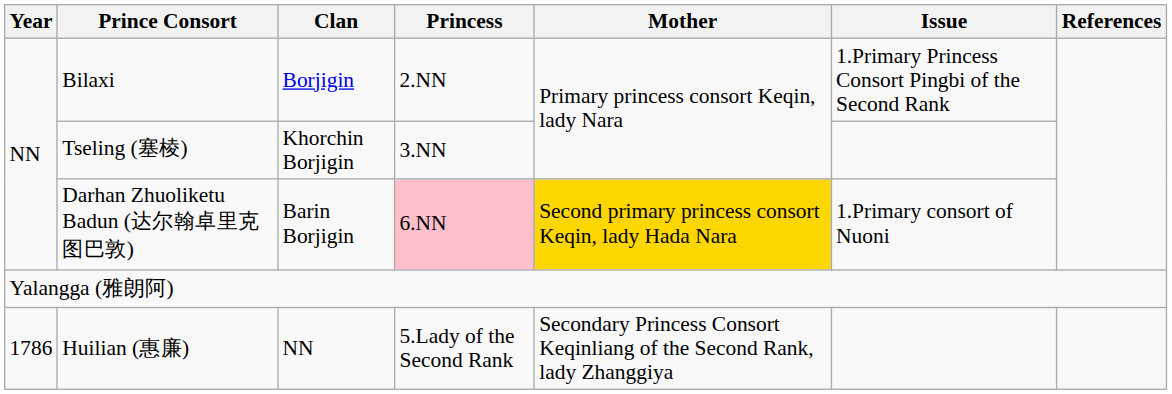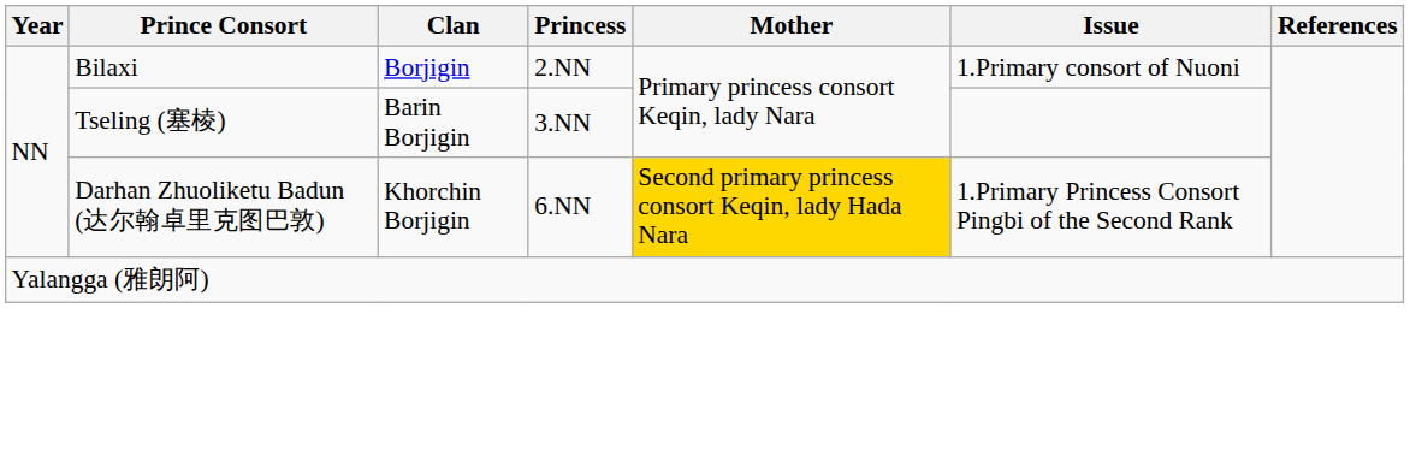Bilaxi | Issue: 1.Primary Princess Consort Pingbi of the Second Rank -> 1.Primary consort of Nuoni
Tseling (塞棱) | Clan: Khorchin Borjigin -> Barin Borjigin
Darhan Zhuoliketu Badun (达尔翰卓里克图巴敦) | Clan: Barin Borjigin -> Khorchin Borjigin
Darhan Zhuoliketu Badun (达尔翰卓里克图巴敦) | Princess: pink background -> no background
Darhan Zhuoliketu Badun (达尔翰卓里克图巴敦) | Issue: 1.Primary consort of Nuoni -> 1.Primary Princess Consort Pingbi of the Second Rank
- row: 1786 | Huilian (惠廉) | NN | 5.Lady of the Second Rank | Secondary Princess Consort Keqinliang of the Second Rank, lady Zhanggiya
